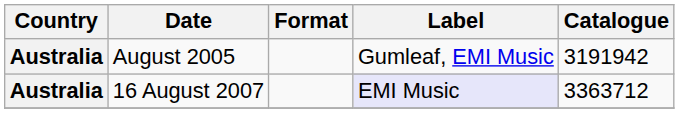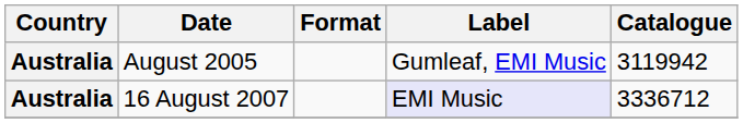August 2005 | Catalogue: 3191942 -> 3119942
16 August 2007 | Catalogue: 3363712 -> 3336712
